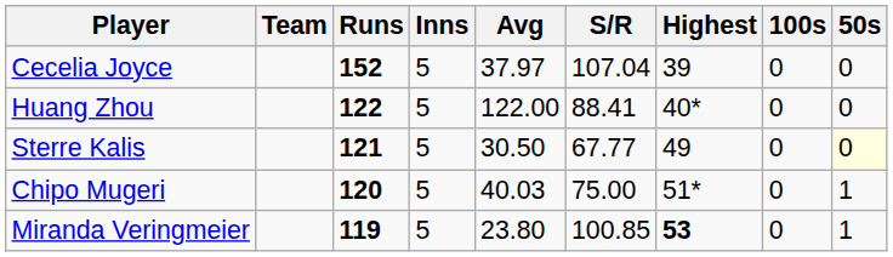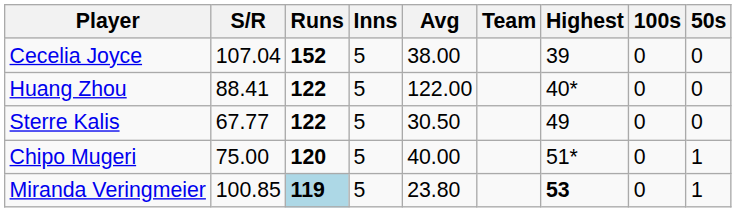columns swapped: Team <-> S/R
Cecelia Joyce | Avg: 37.97 -> 38.00
Sterre Kalis | Runs: 121 -> 122
Sterre Kalis | 50s: lightyellow background -> no background
Chipo Mugeri | Avg: 40.03 -> 40.00
Miranda Veringmeier | Runs: no background -> lightblue background
